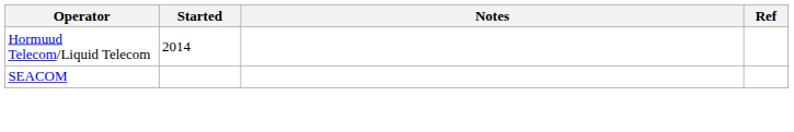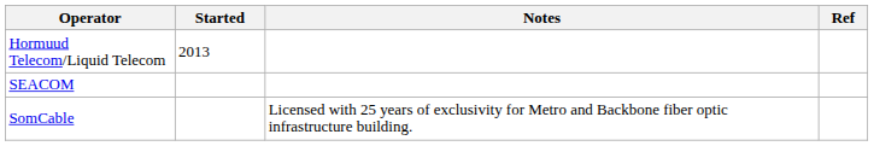Hormuud Telecom/Liquid Telecom | Started: 2014 -> 2013
+ row: SomCable | Licensed with 25 years of exclusivity for Metro and Backbone fiber optic infrastructure building.
